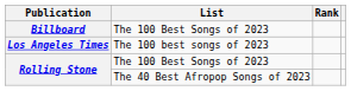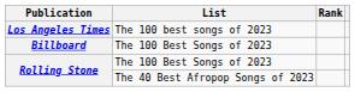rows swapped: Billboard <-> Los Angeles Times
